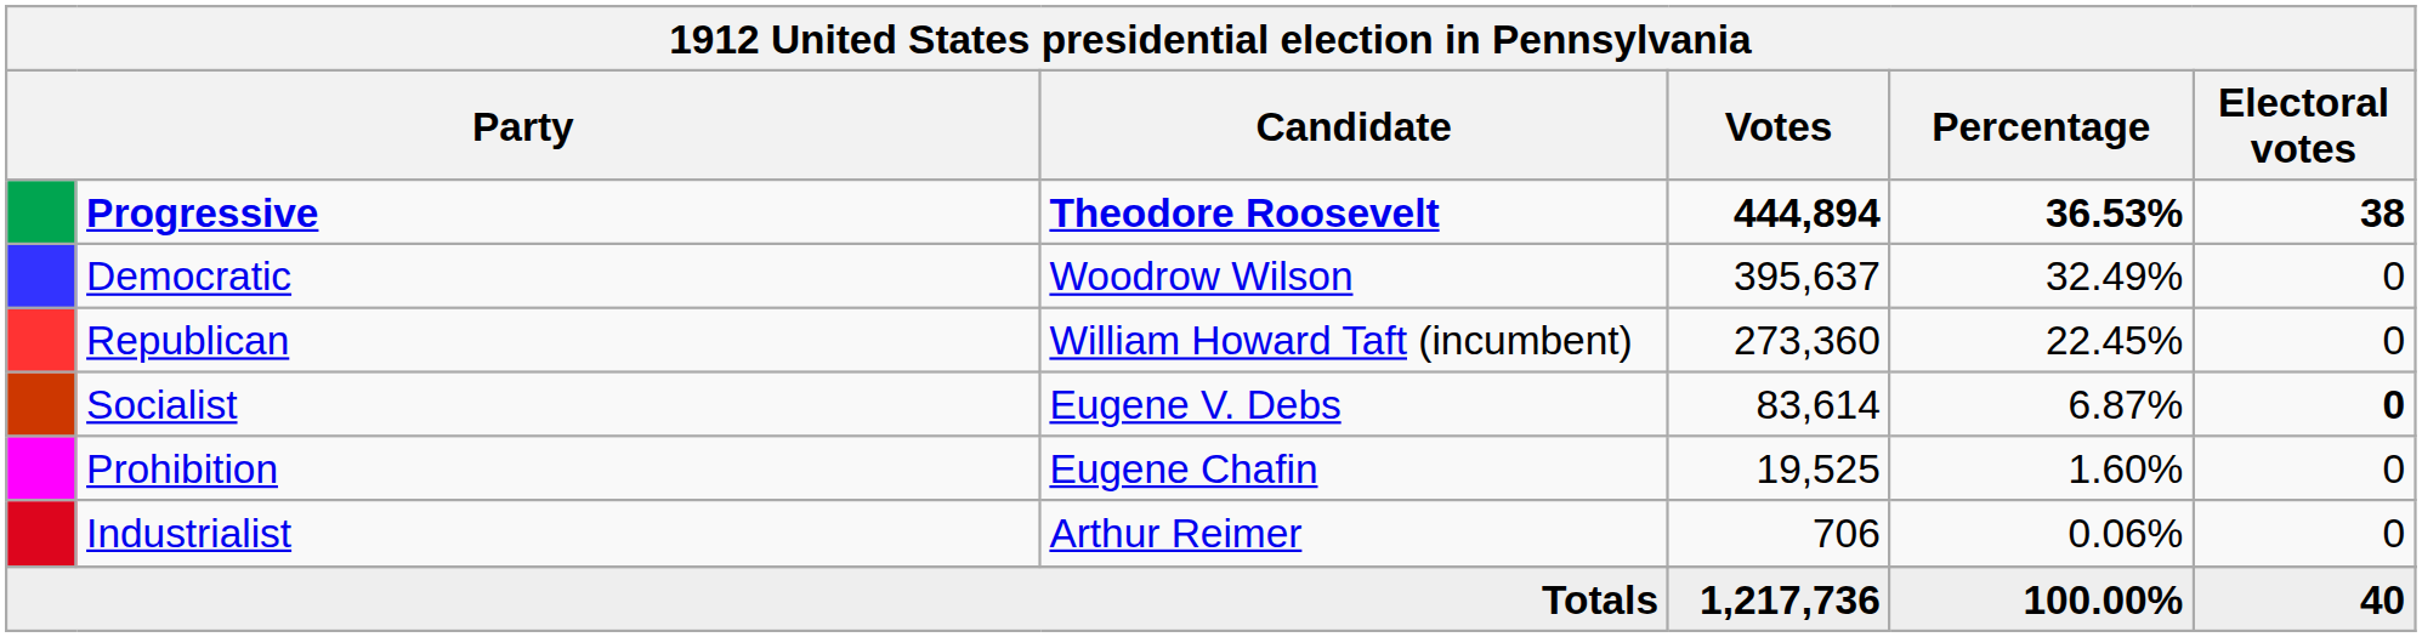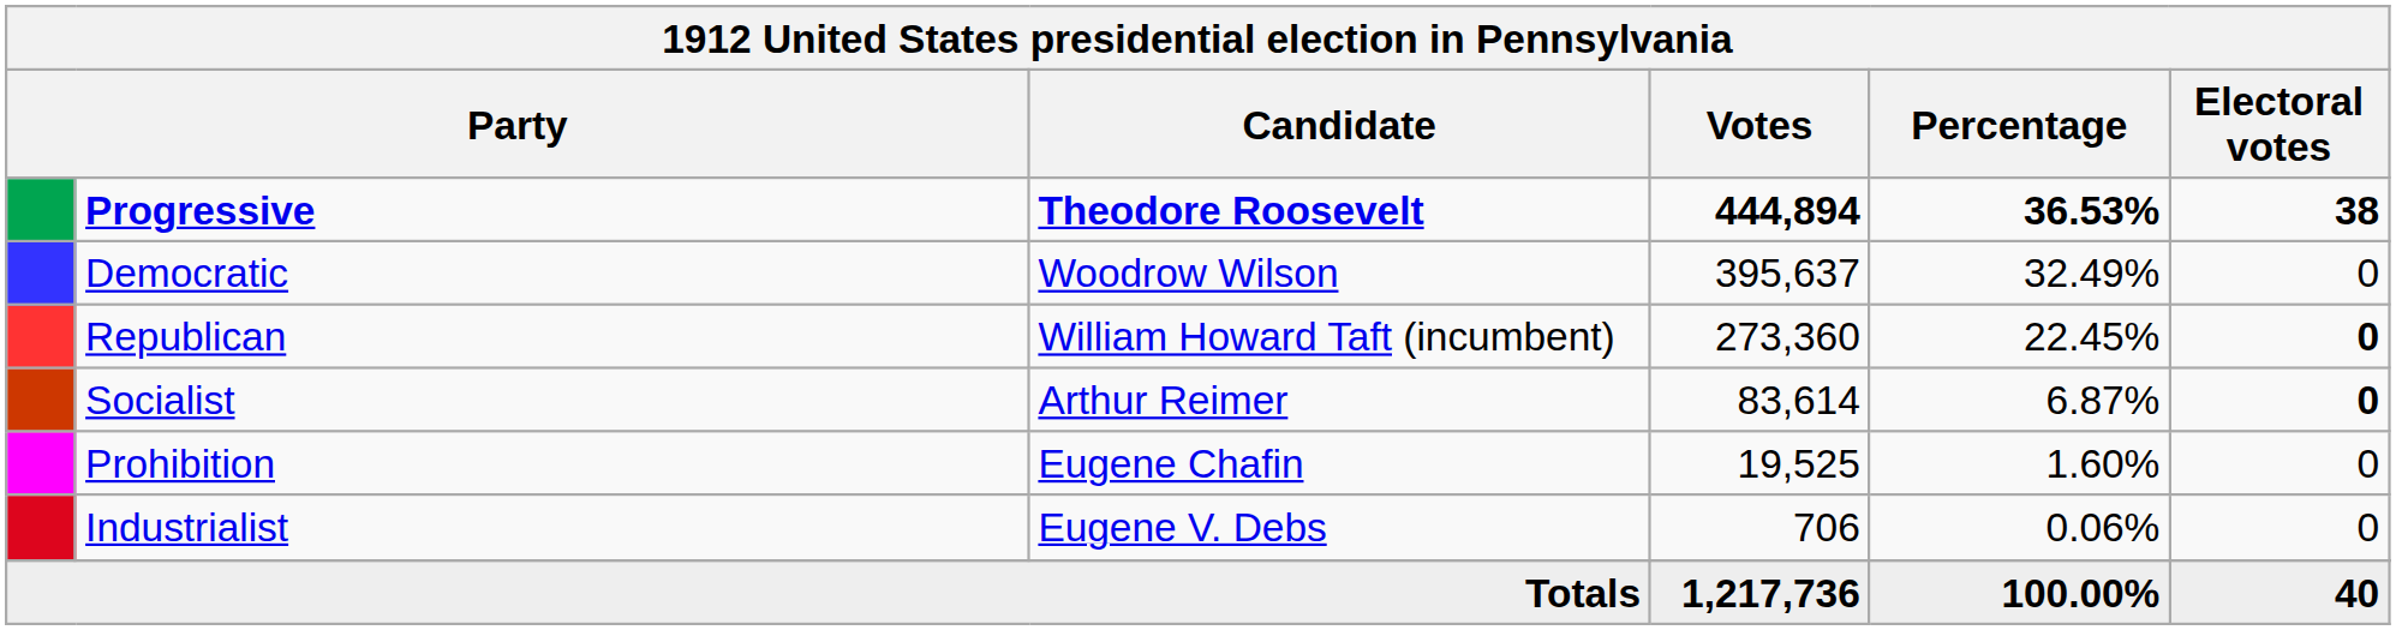Republican | Electoral votes: normal -> bold
Socialist | Candidate: Eugene V. Debs -> Arthur Reimer
Industrialist | Candidate: Arthur Reimer -> Eugene V. Debs
